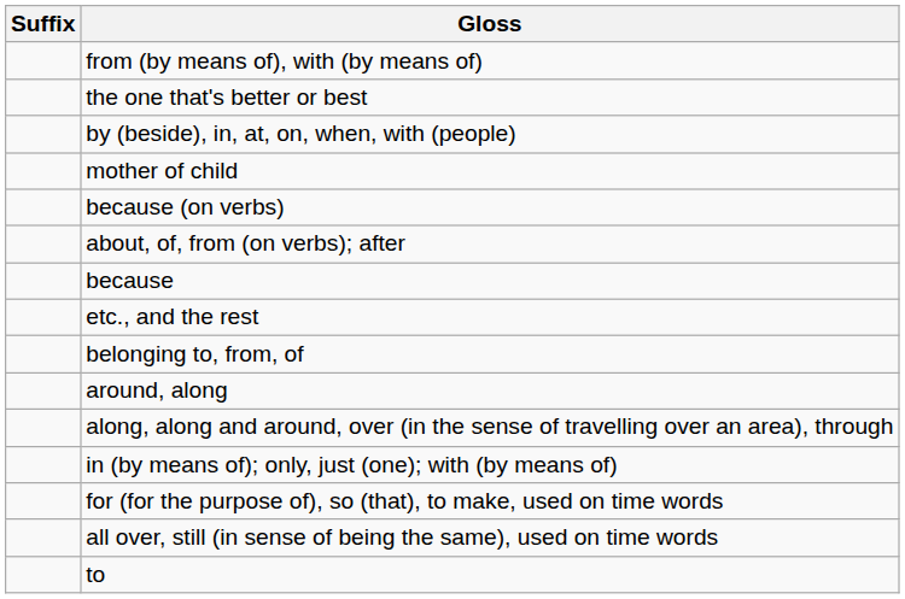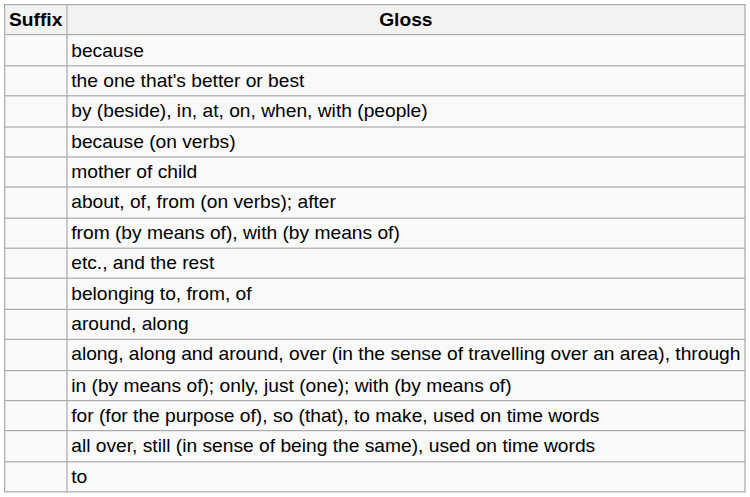rows swapped: because <-> from (by means of), with (by means of)
rows swapped: mother of child <-> because (on verbs)
